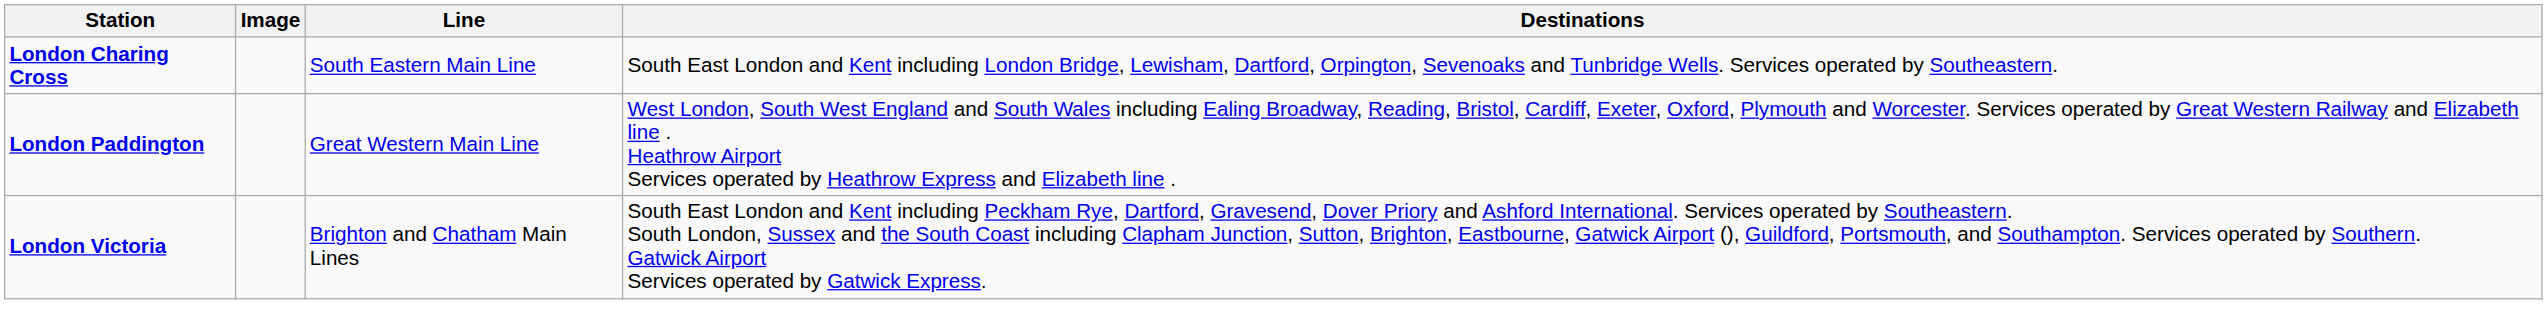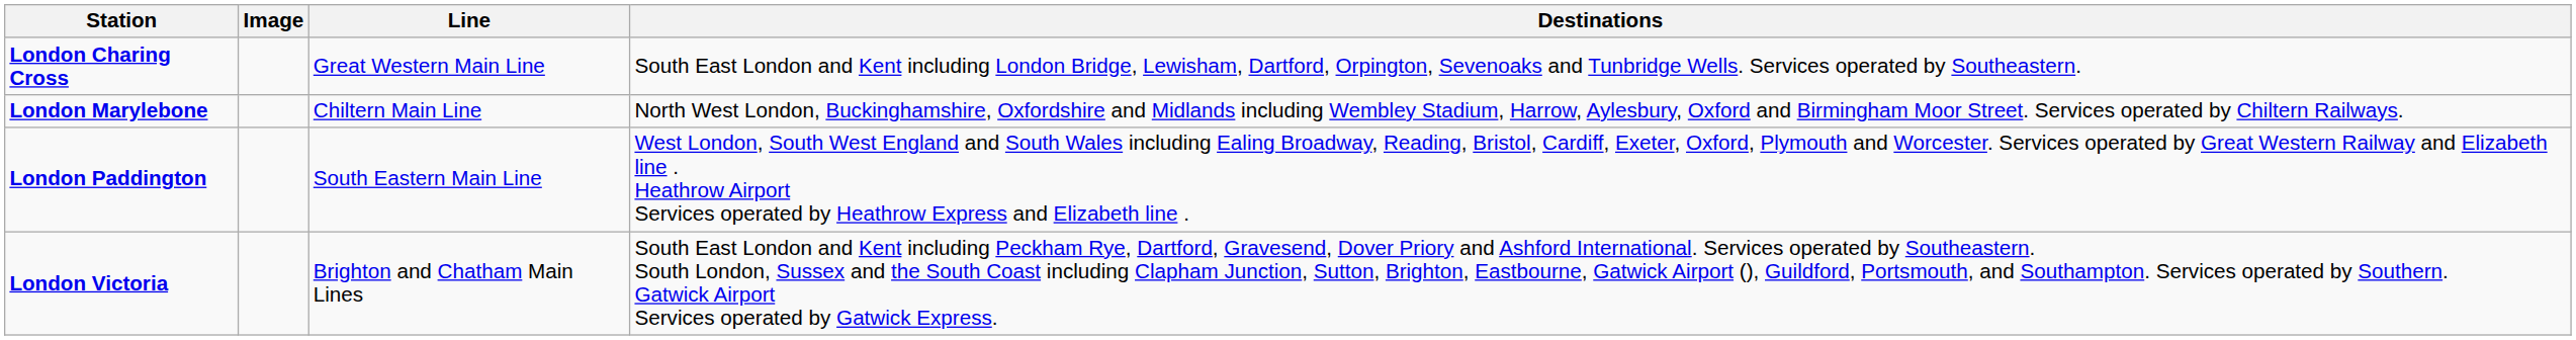London Charing Cross | Line: South Eastern Main Line -> Great Western Main Line
+ row: London Marylebone | Chiltern Main Line | North West London, Buckinghamshire, Oxfordshire and Midlands including Wembley Stadium, Harrow, Aylesbury, Oxford and Birmingham Moor Street. Services operated by Chiltern Railways.
London Paddington | Line: Great Western Main Line -> South Eastern Main Line
